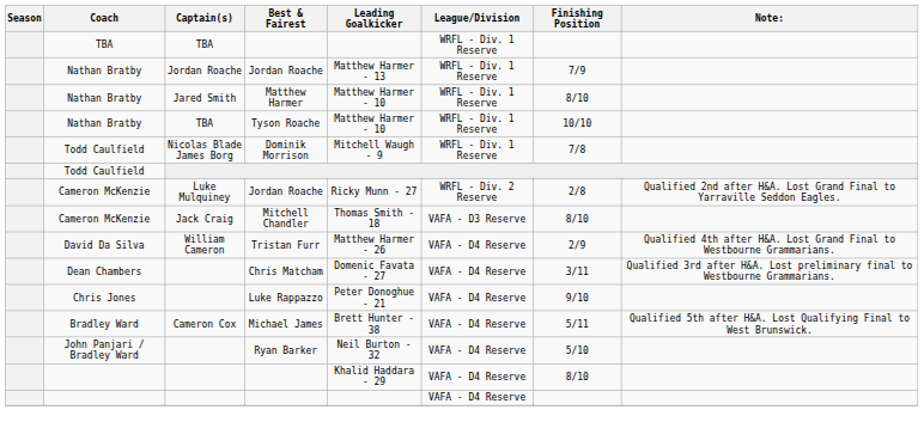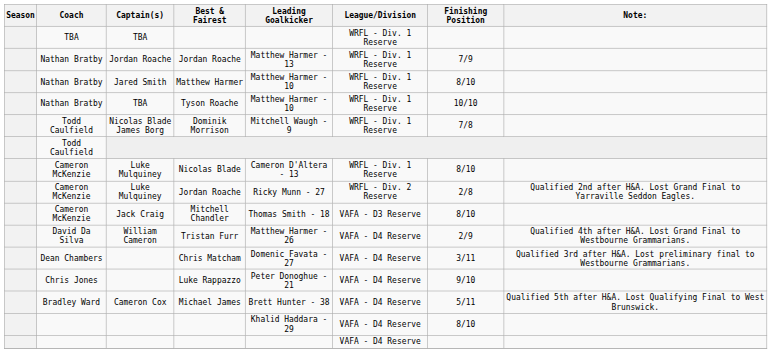+ row: Cameron McKenzie | Luke Mulquiney | Nicolas Blade | Cameron D'Altera - 13 | WRFL - Div. 1 Reserve | 8/10
- row: John Panjari / Bradley Ward | Ryan Barker | Neil Burton - 32 | VAFA - D4 Reserve | 5/10
